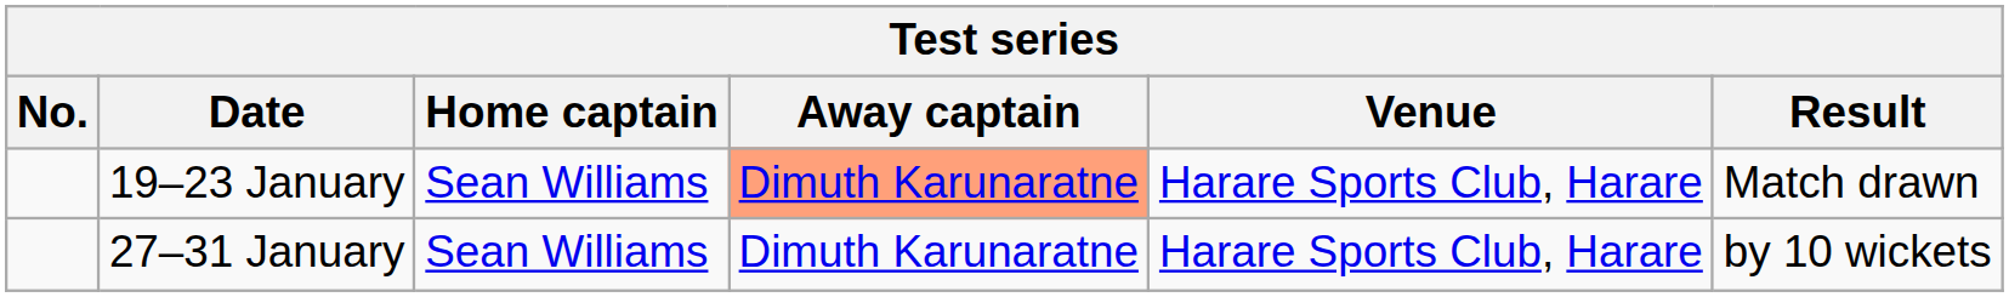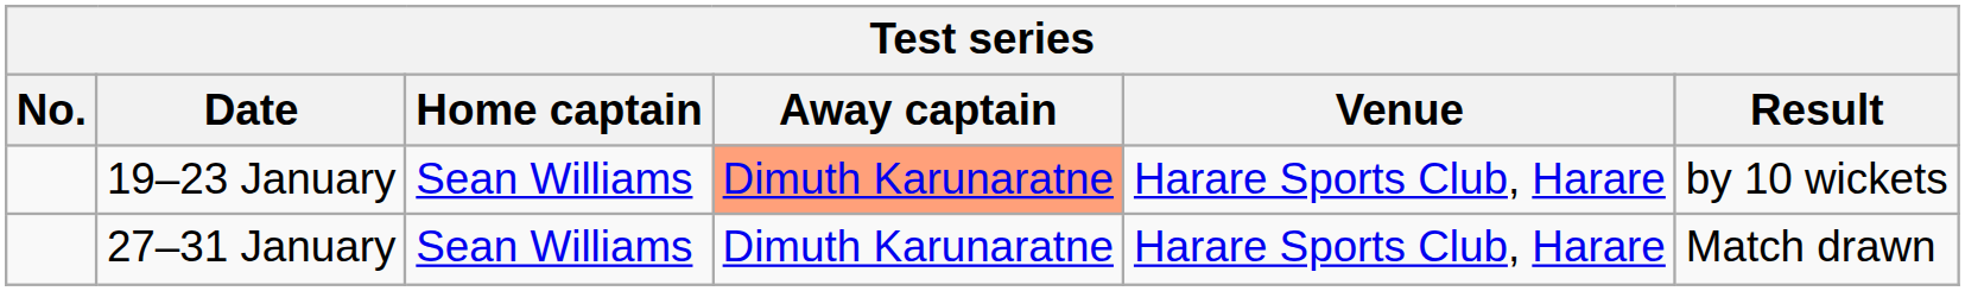19–23 January | Result: Match drawn -> by 10 wickets
27–31 January | Result: by 10 wickets -> Match drawn
